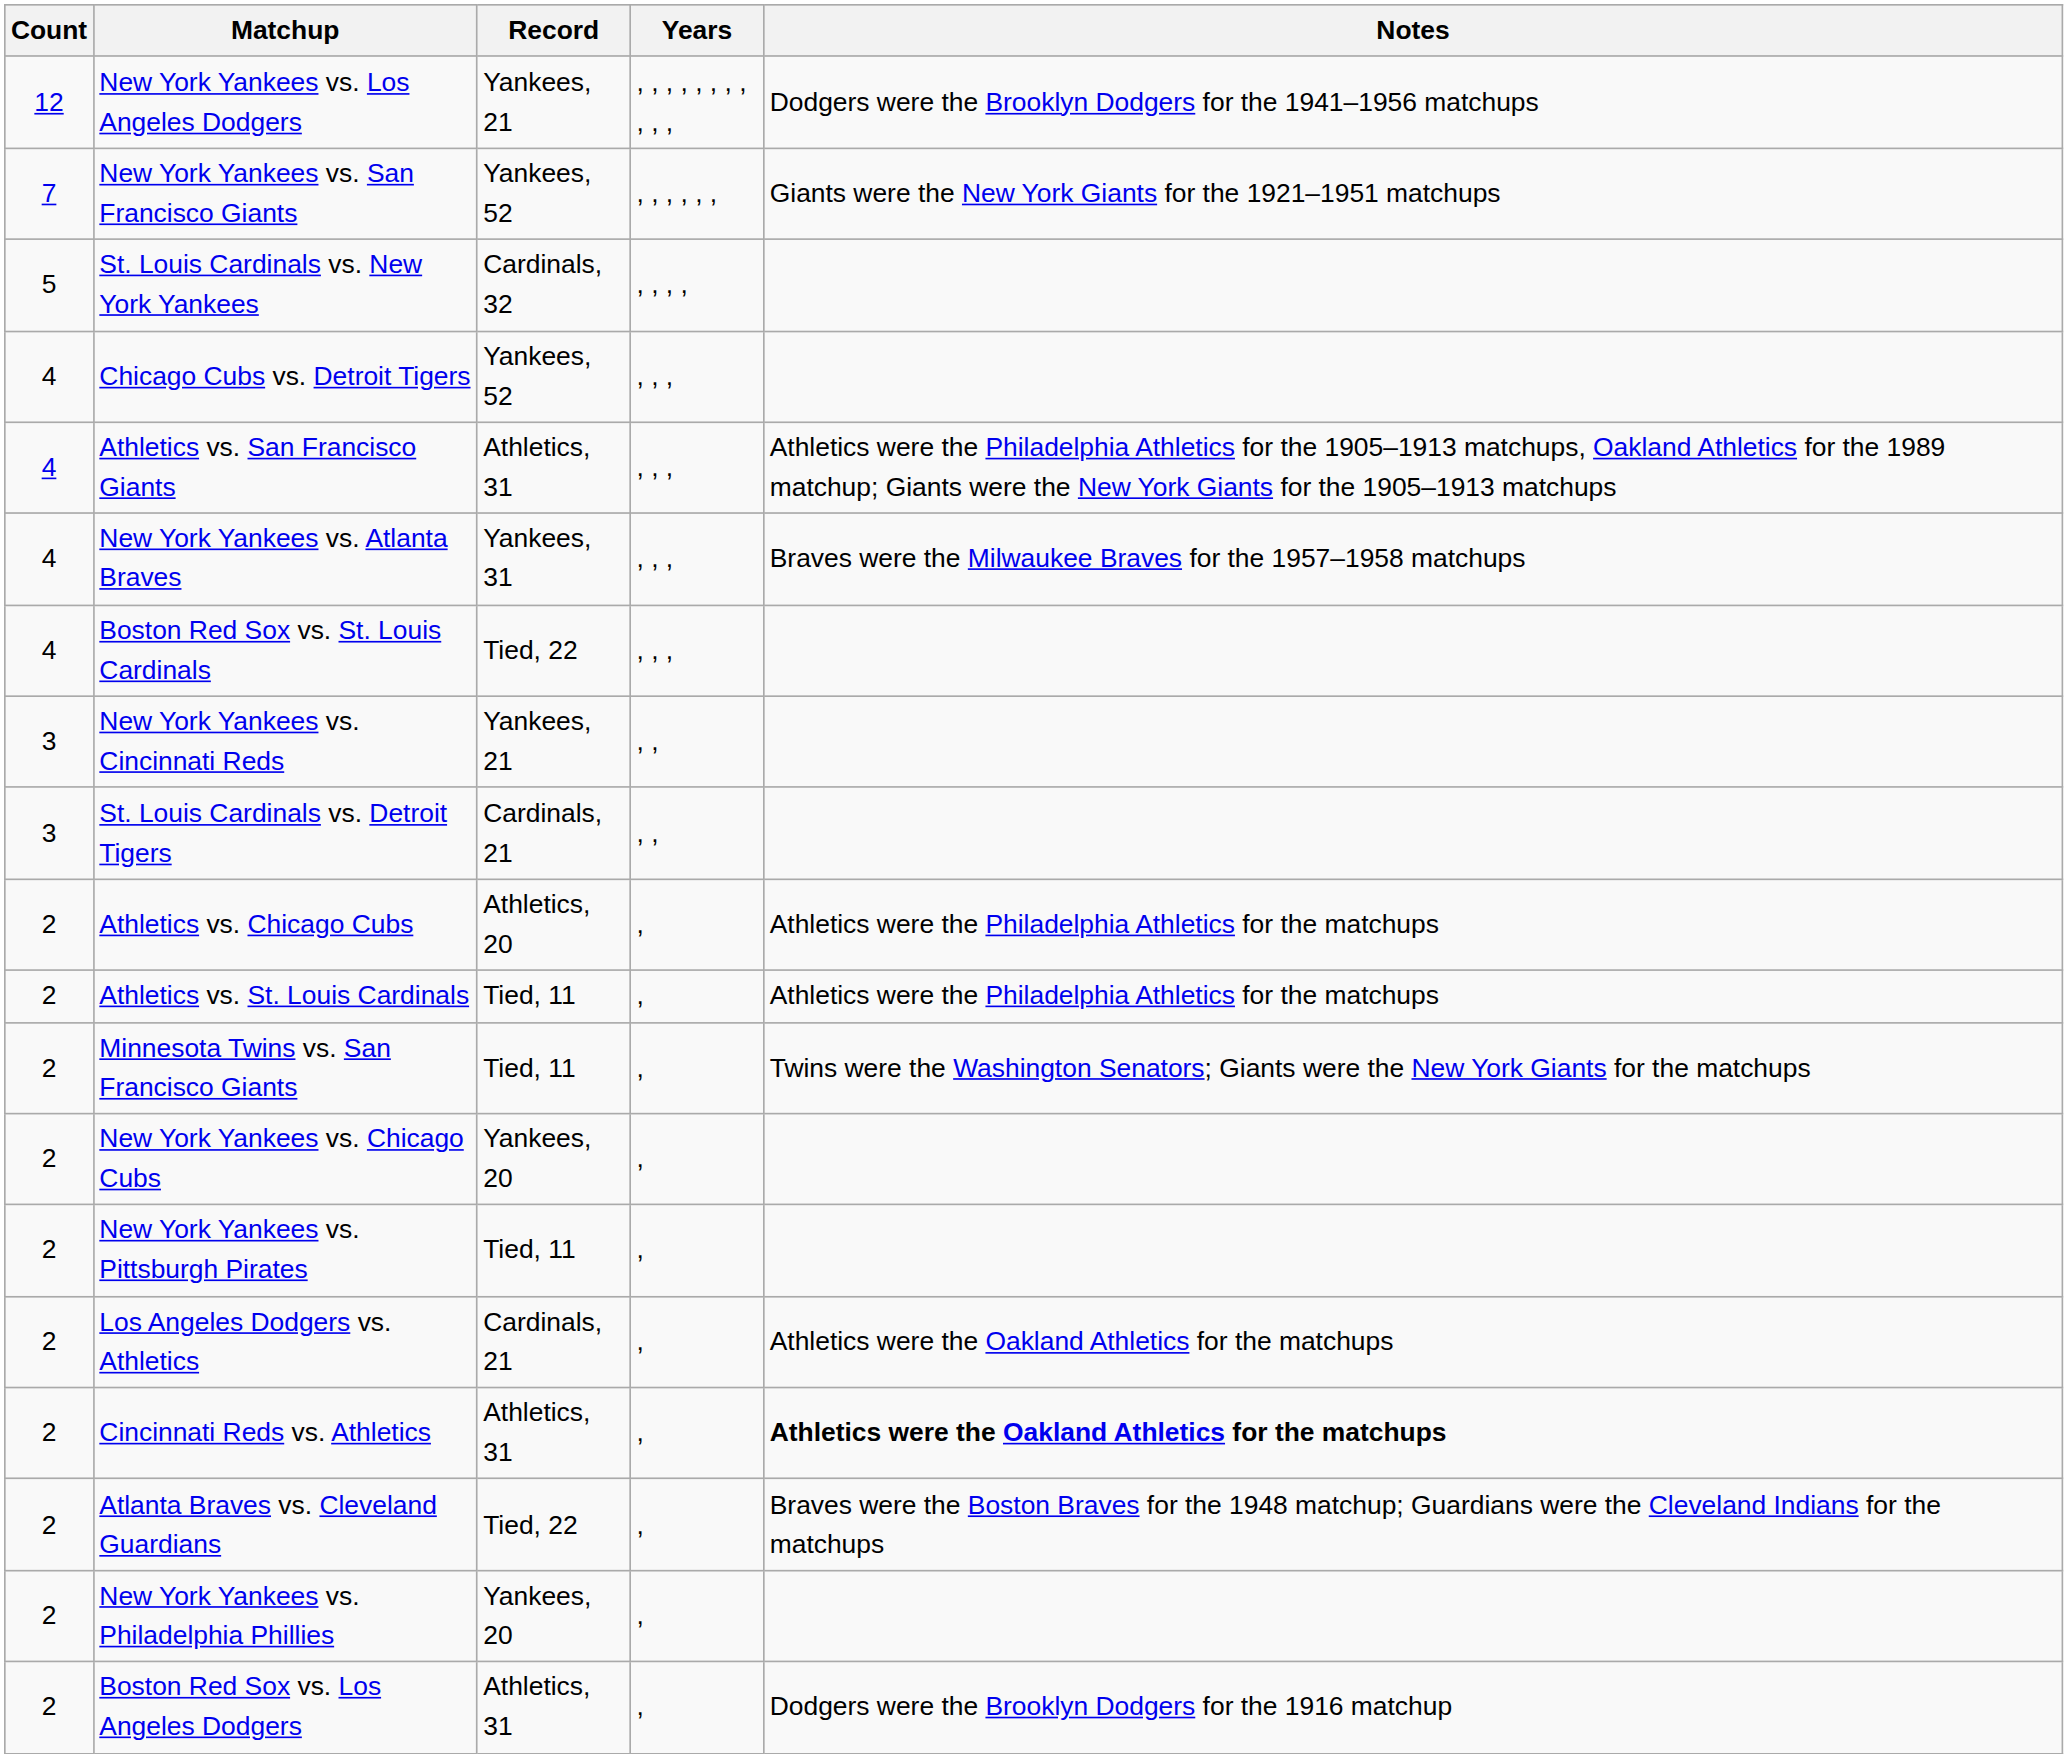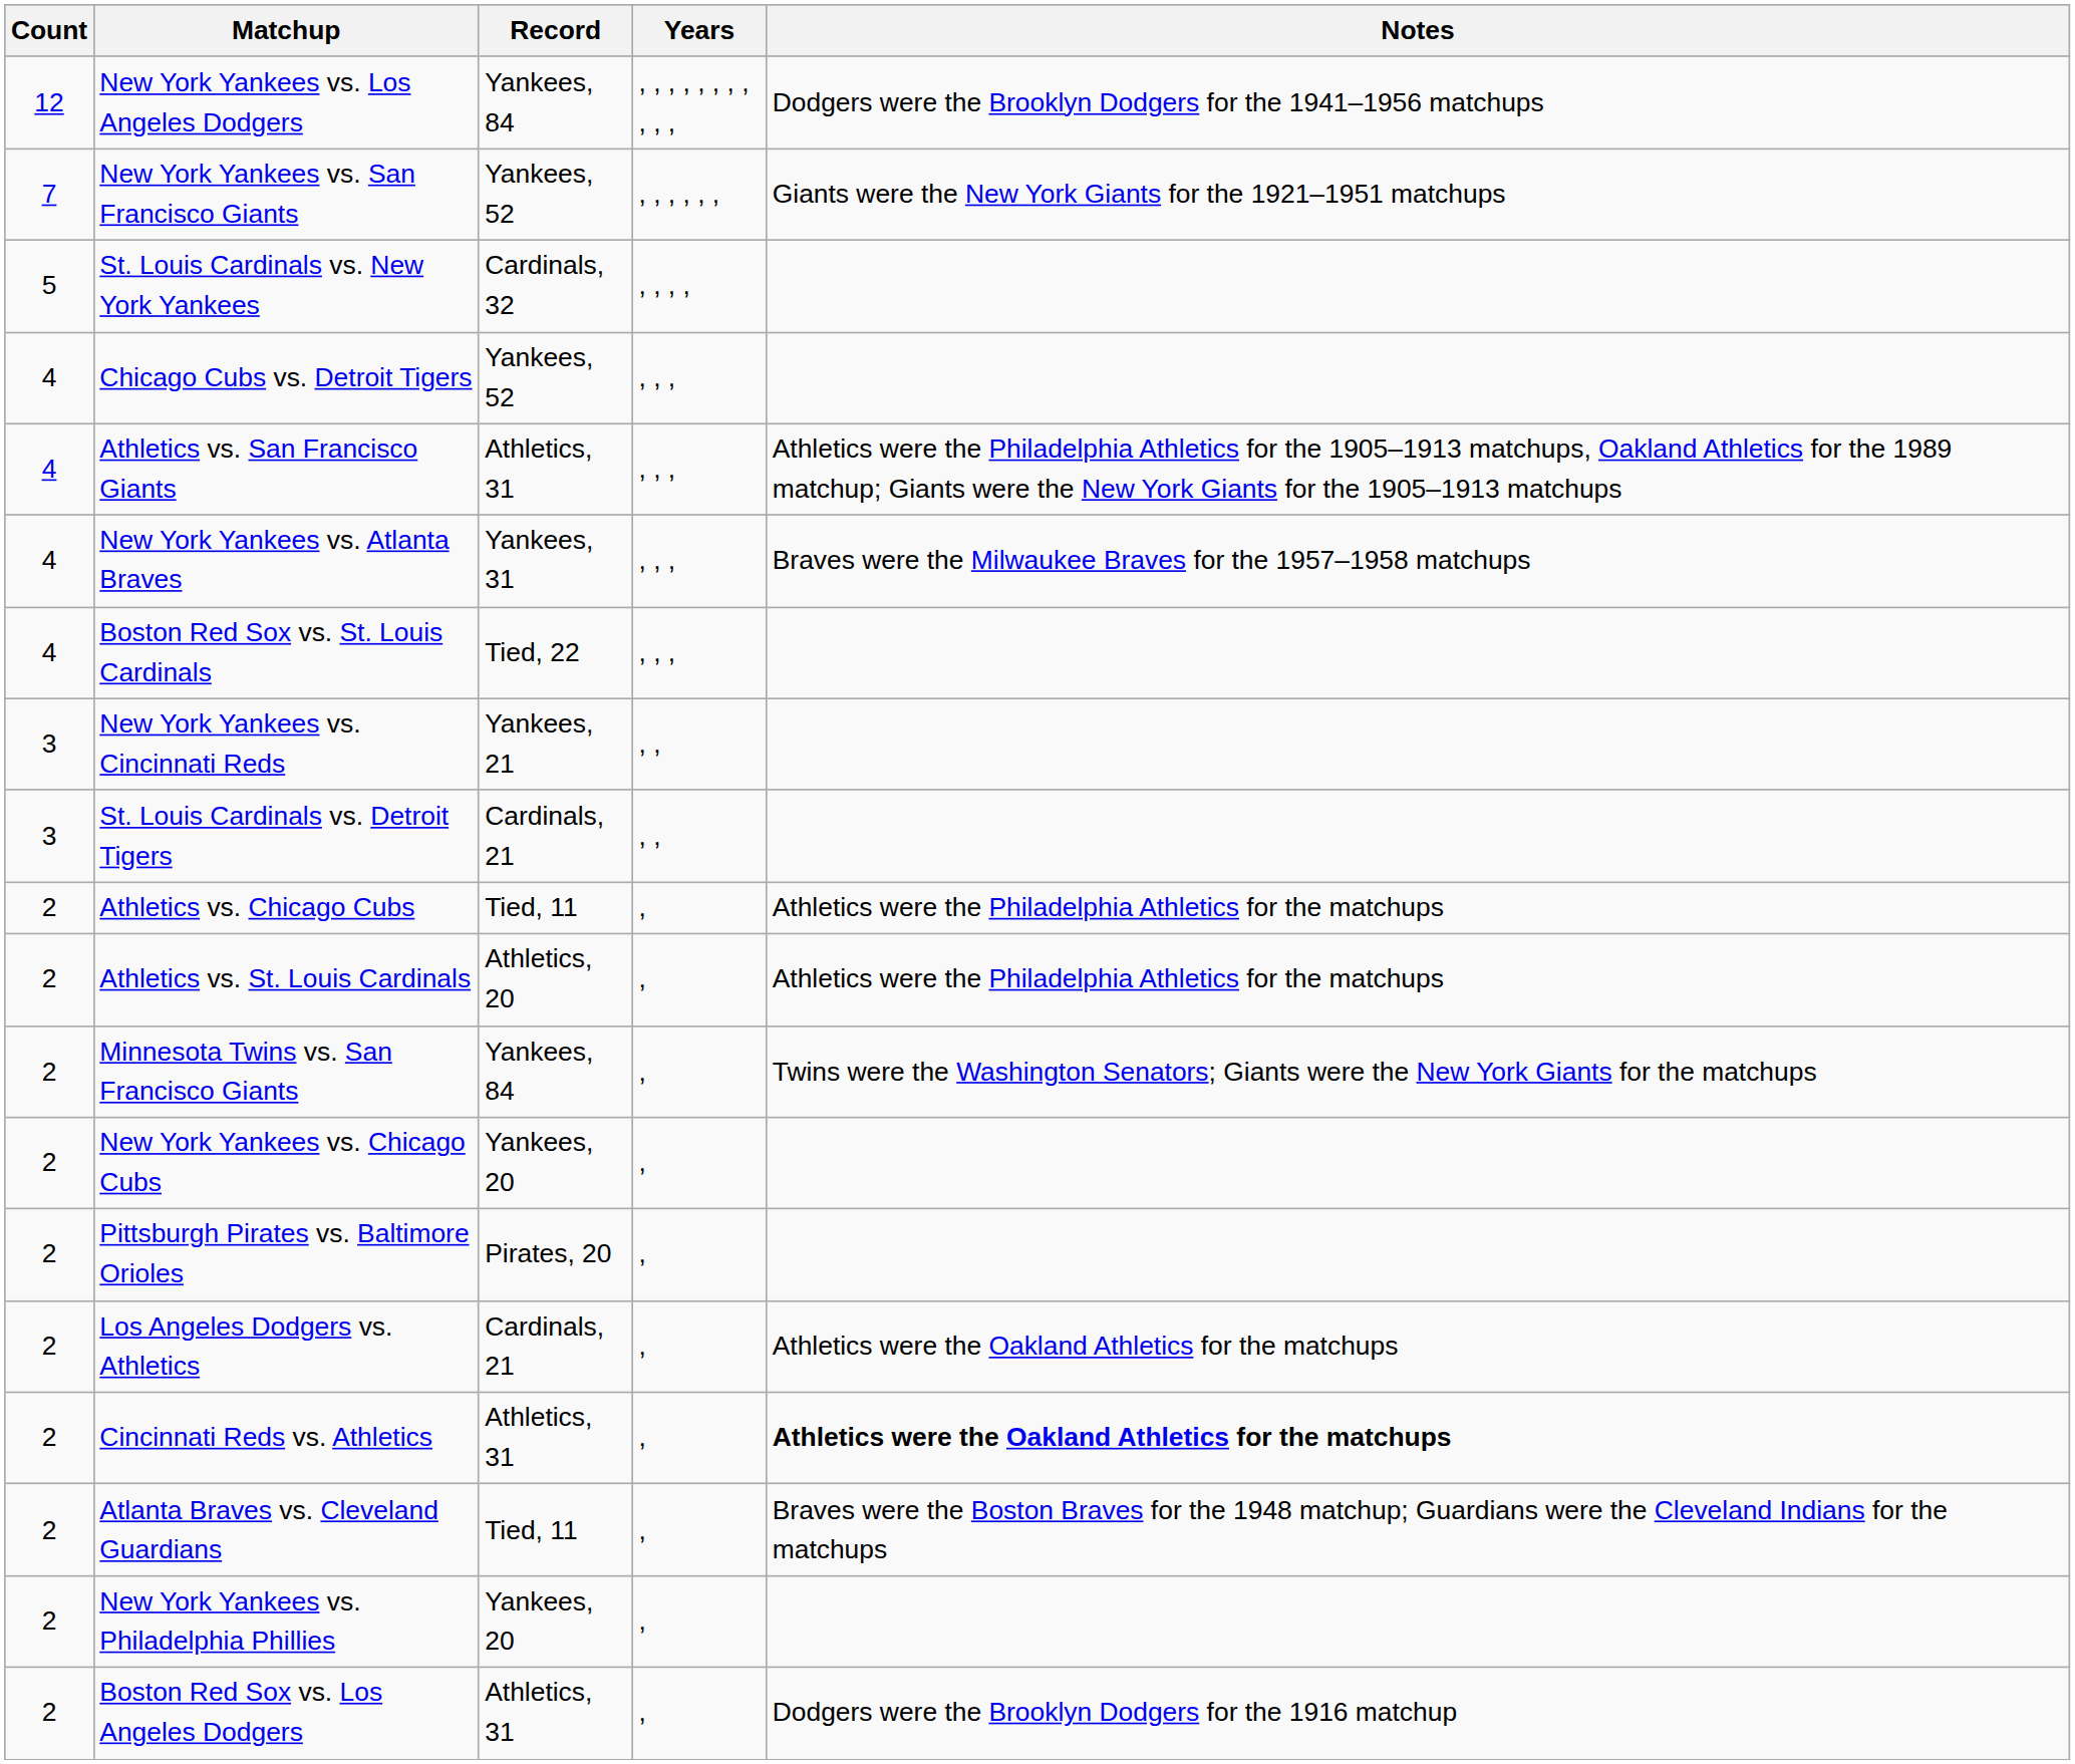New York Yankees vs. Los Angeles Dodgers | Record: Yankees, 21 -> Yankees, 84
Athletics vs. Chicago Cubs | Record: Athletics, 20 -> Tied, 11
Athletics vs. St. Louis Cardinals | Record: Tied, 11 -> Athletics, 20
Minnesota Twins vs. San Francisco Giants | Record: Tied, 11 -> Yankees, 84
- row: 2 | New York Yankees vs. Pittsburgh Pirates | Tied, 11 | ,
+ row: 2 | Pittsburgh Pirates vs. Baltimore Orioles | Pirates, 20 | ,
Atlanta Braves vs. Cleveland Guardians | Record: Tied, 22 -> Tied, 11
